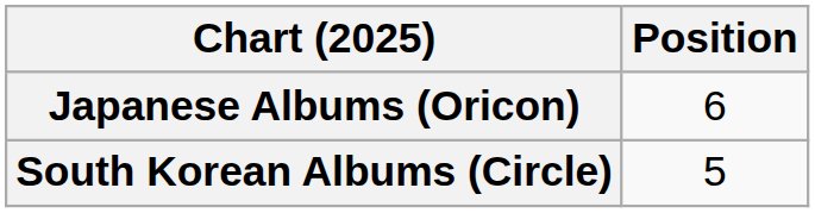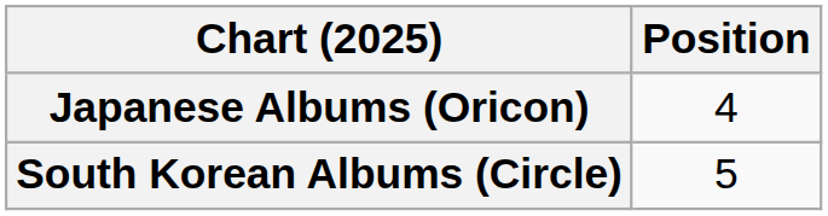Japanese Albums (Oricon) | Position: 6 -> 4
